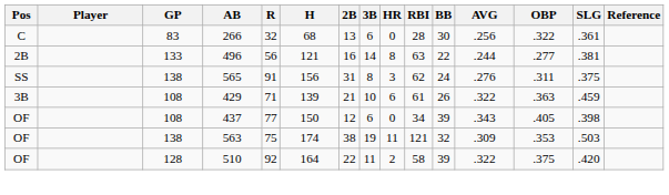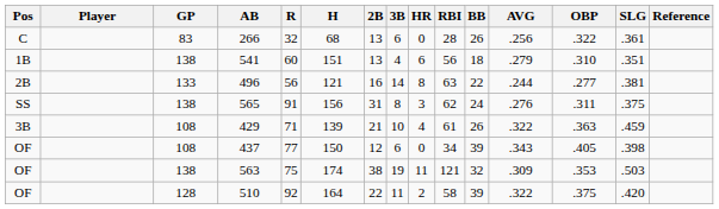266 | BB: 30 -> 26
+ row: 1B | 138 | 541 | 60 | 151 | 13 | 4 | 6 | 56 | 18 | .279 | .310 | .351
429 | HR: 6 -> 4
